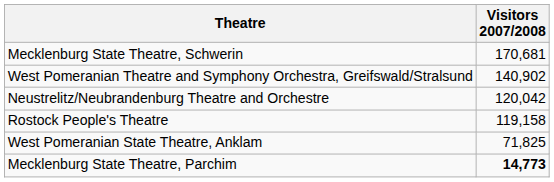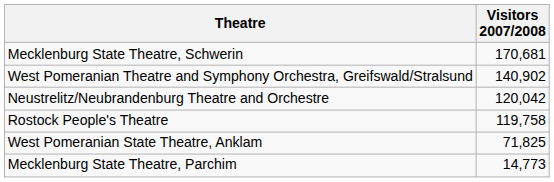Rostock People's Theatre | Visitors 2007/2008: 119,158 -> 119,758
Mecklenburg State Theatre, Parchim | Visitors 2007/2008: bold -> normal
